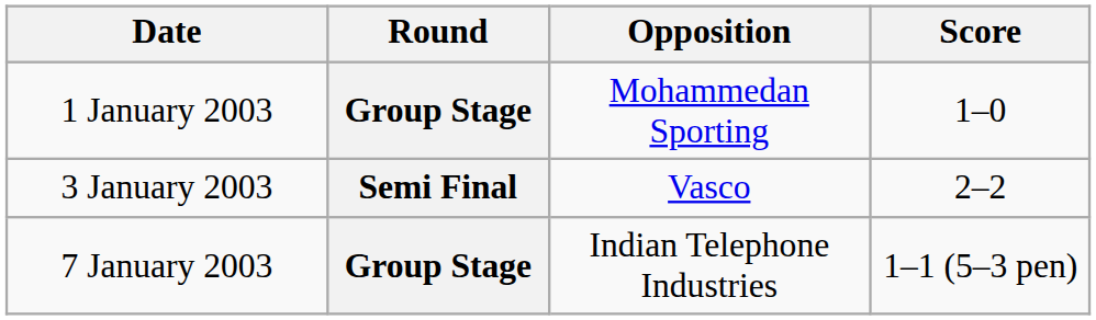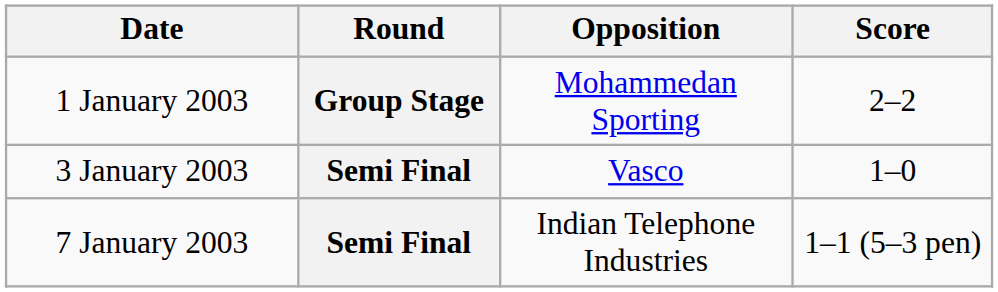1 January 2003 | Score: 1–0 -> 2–2
3 January 2003 | Score: 2–2 -> 1–0
7 January 2003 | Round: Group Stage -> Semi Final
